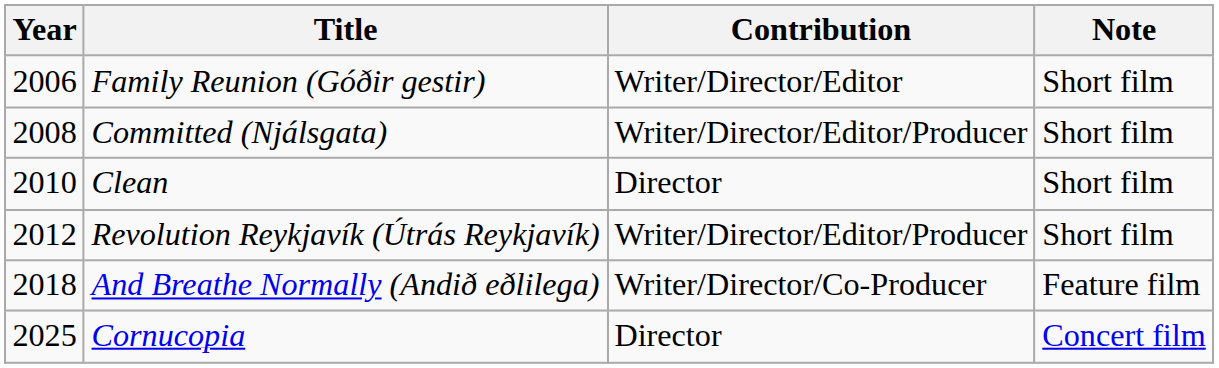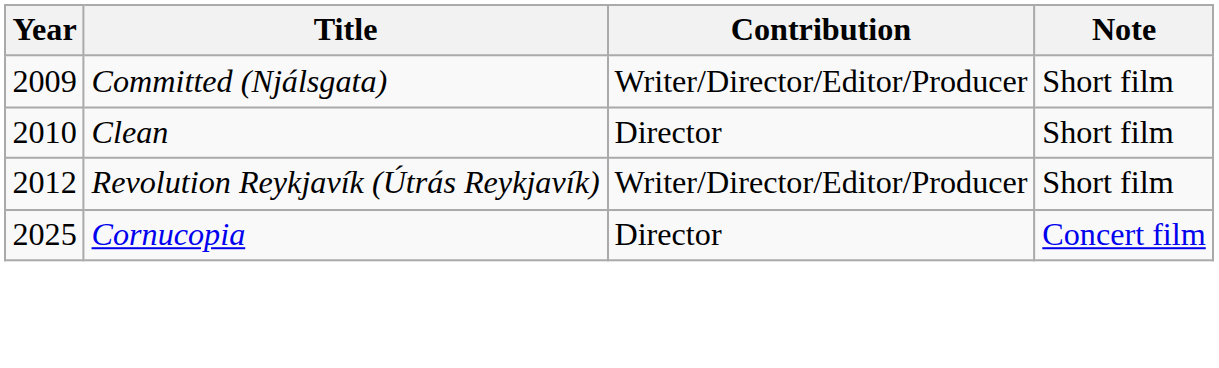- row: 2006 | Family Reunion (Góðir gestir) | Writer/Director/Editor | Short film
Committed (Njálsgata) | Year: 2008 -> 2009
- row: 2018 | And Breathe Normally (Andið eðlilega) | Writer/Director/Co-Producer | Feature film
